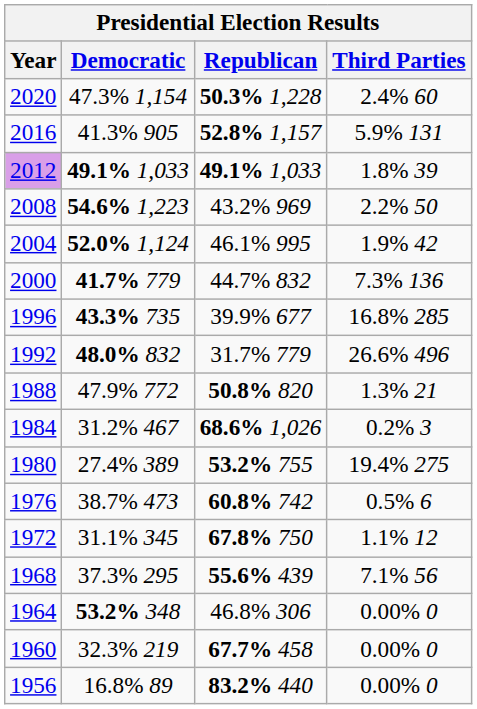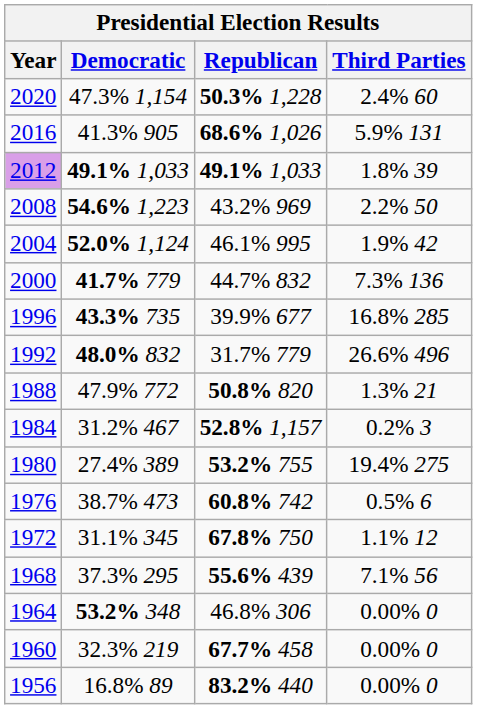2016 | Republican: 52.8% 1,157 -> 68.6% 1,026
1984 | Republican: 68.6% 1,026 -> 52.8% 1,157
